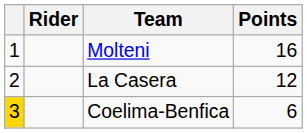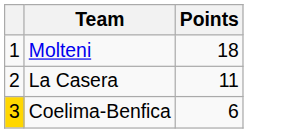- column: Rider
Molteni | Points: 16 -> 18
La Casera | Points: 12 -> 11
